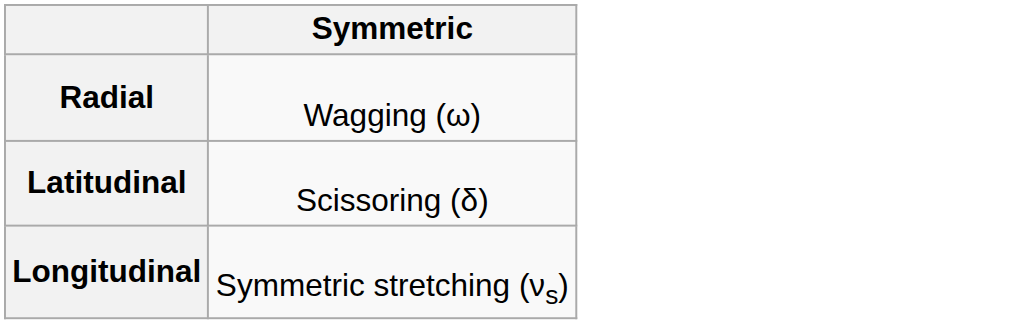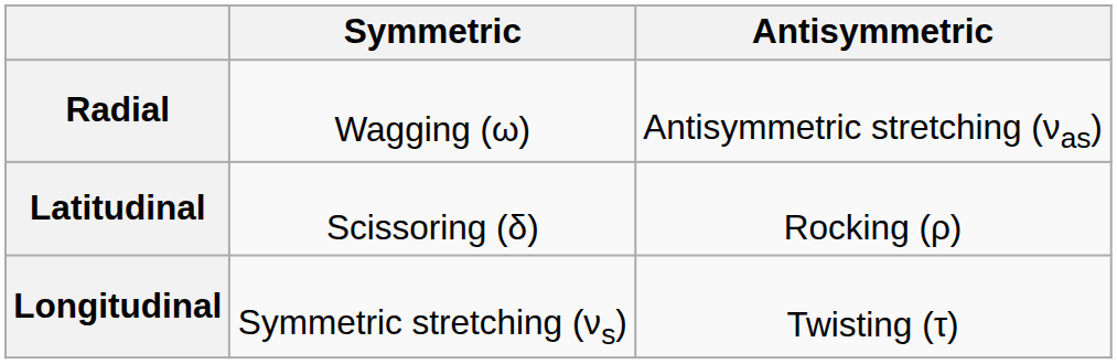+ column: Antisymmetric | Antisymmetric stretching (νas) | Rocking (ρ) | Twisting (τ)
